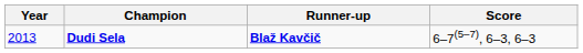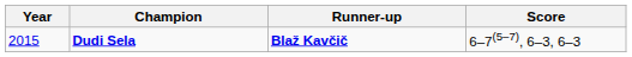Dudi Sela | Year: 2013 -> 2015
